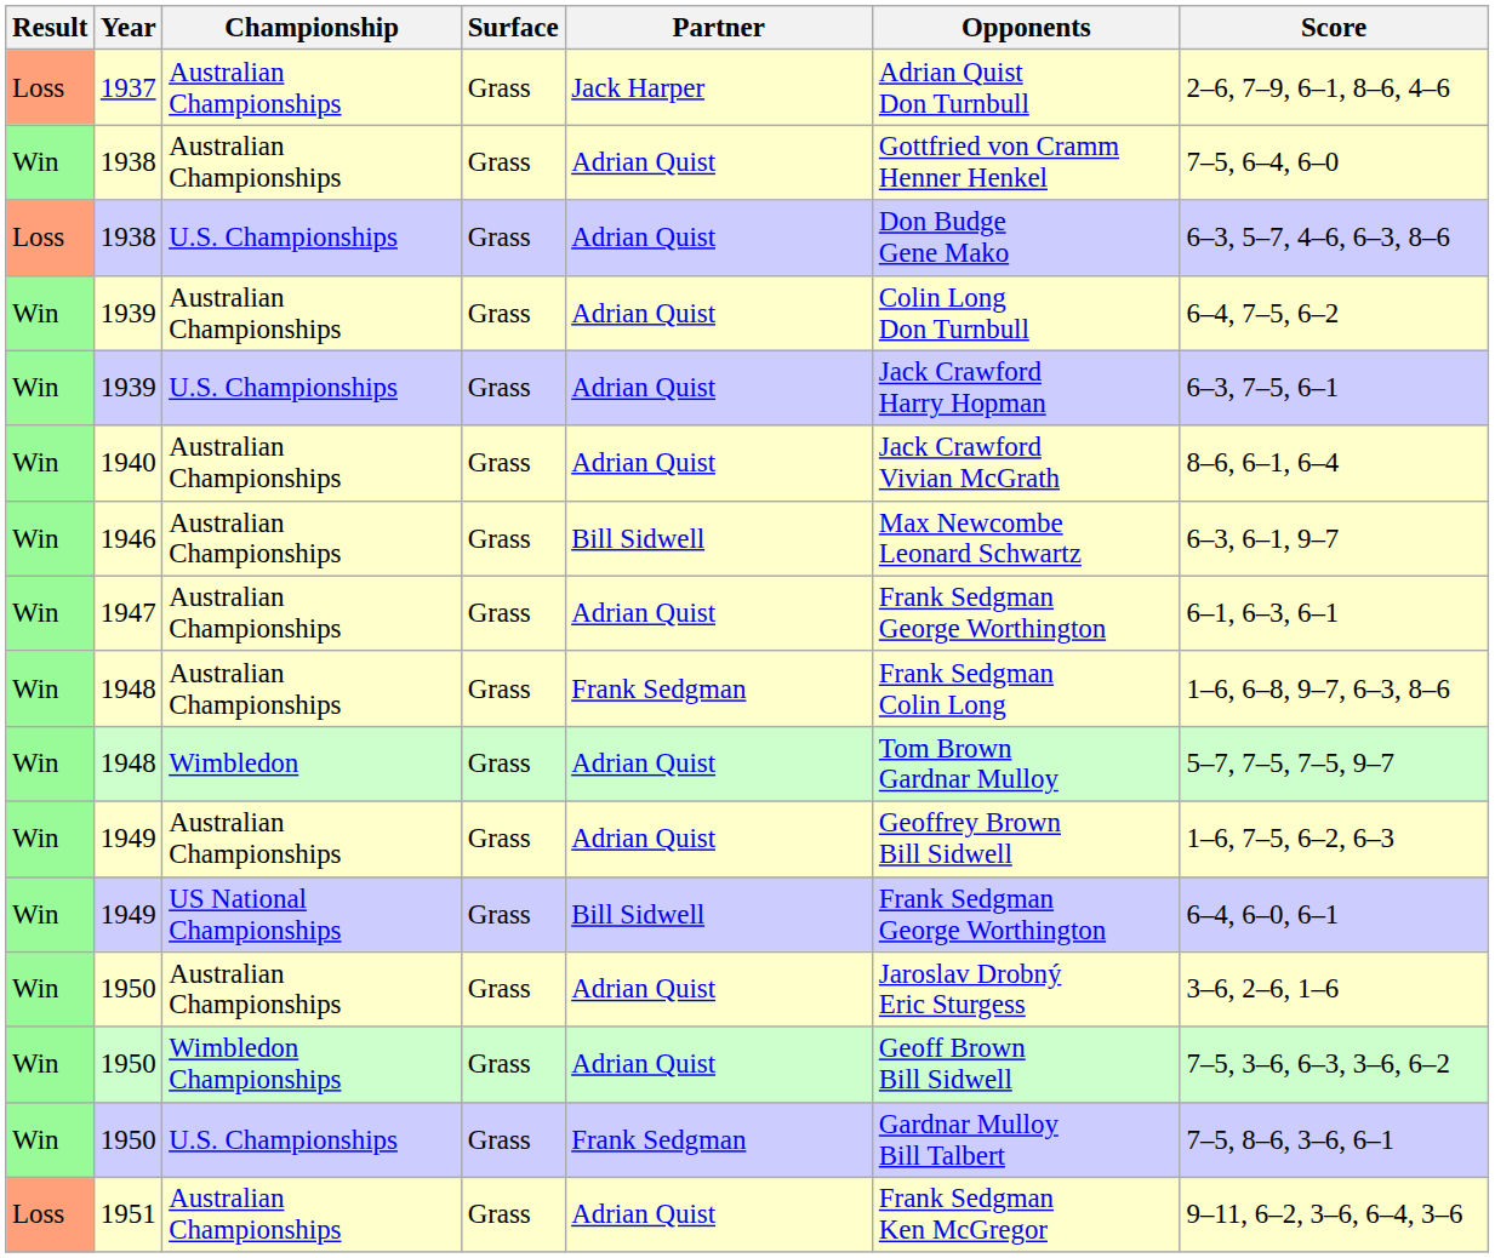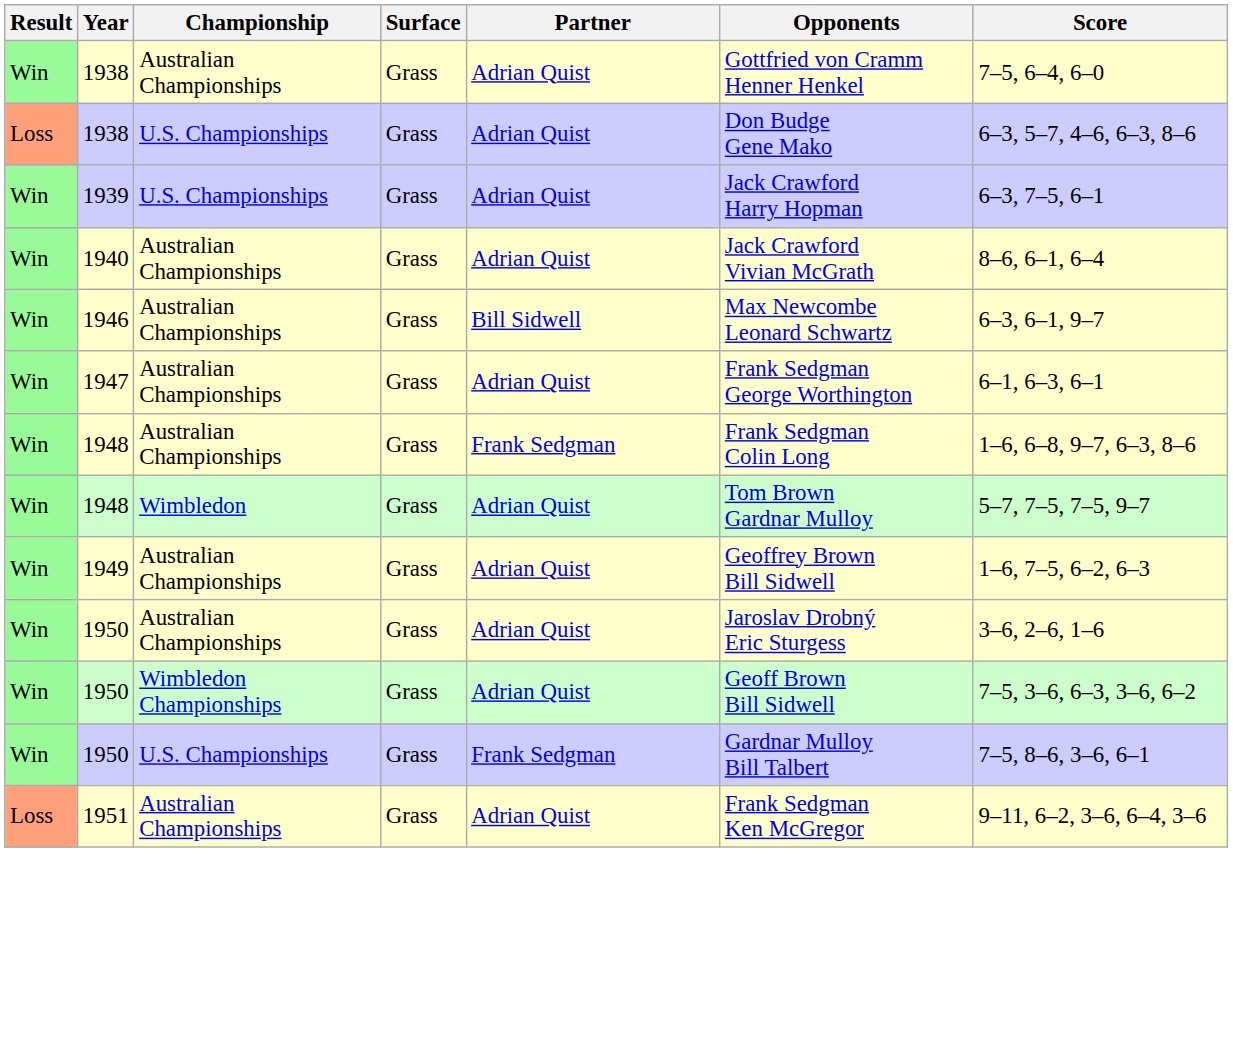- row: Loss | 1937 | Australian Championships | Grass | Jack Harper | Adrian Quist Don Turnbull | 2–6, 7–9, 6–1, 8–6, 4–6
- row: Win | 1939 | Australian Championships | Grass | Adrian Quist | Colin Long Don Turnbull | 6–4, 7–5, 6–2
- row: Win | 1949 | US National Championships | Grass | Bill Sidwell | Frank Sedgman George Worthington | 6–4, 6–0, 6–1
